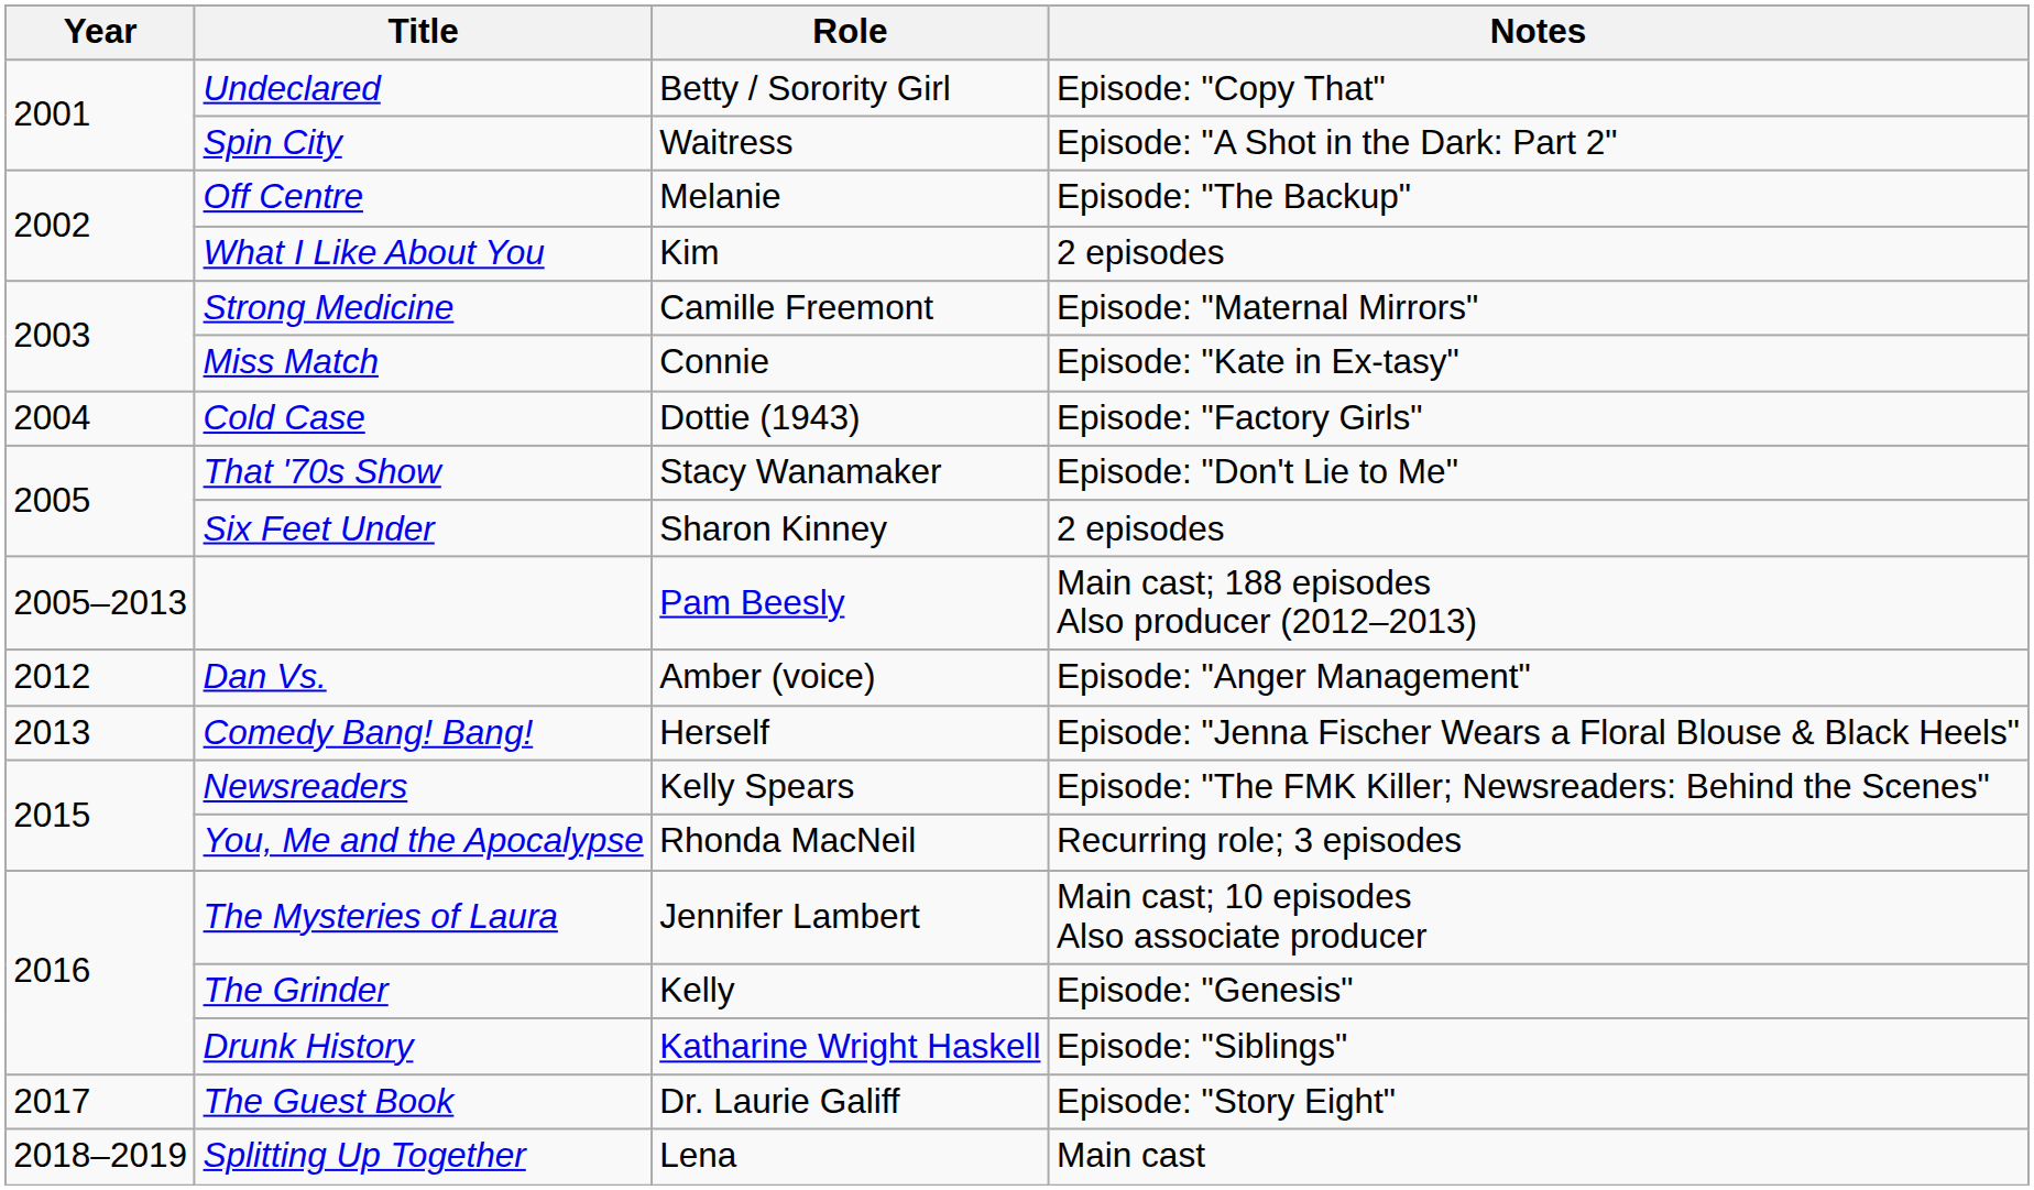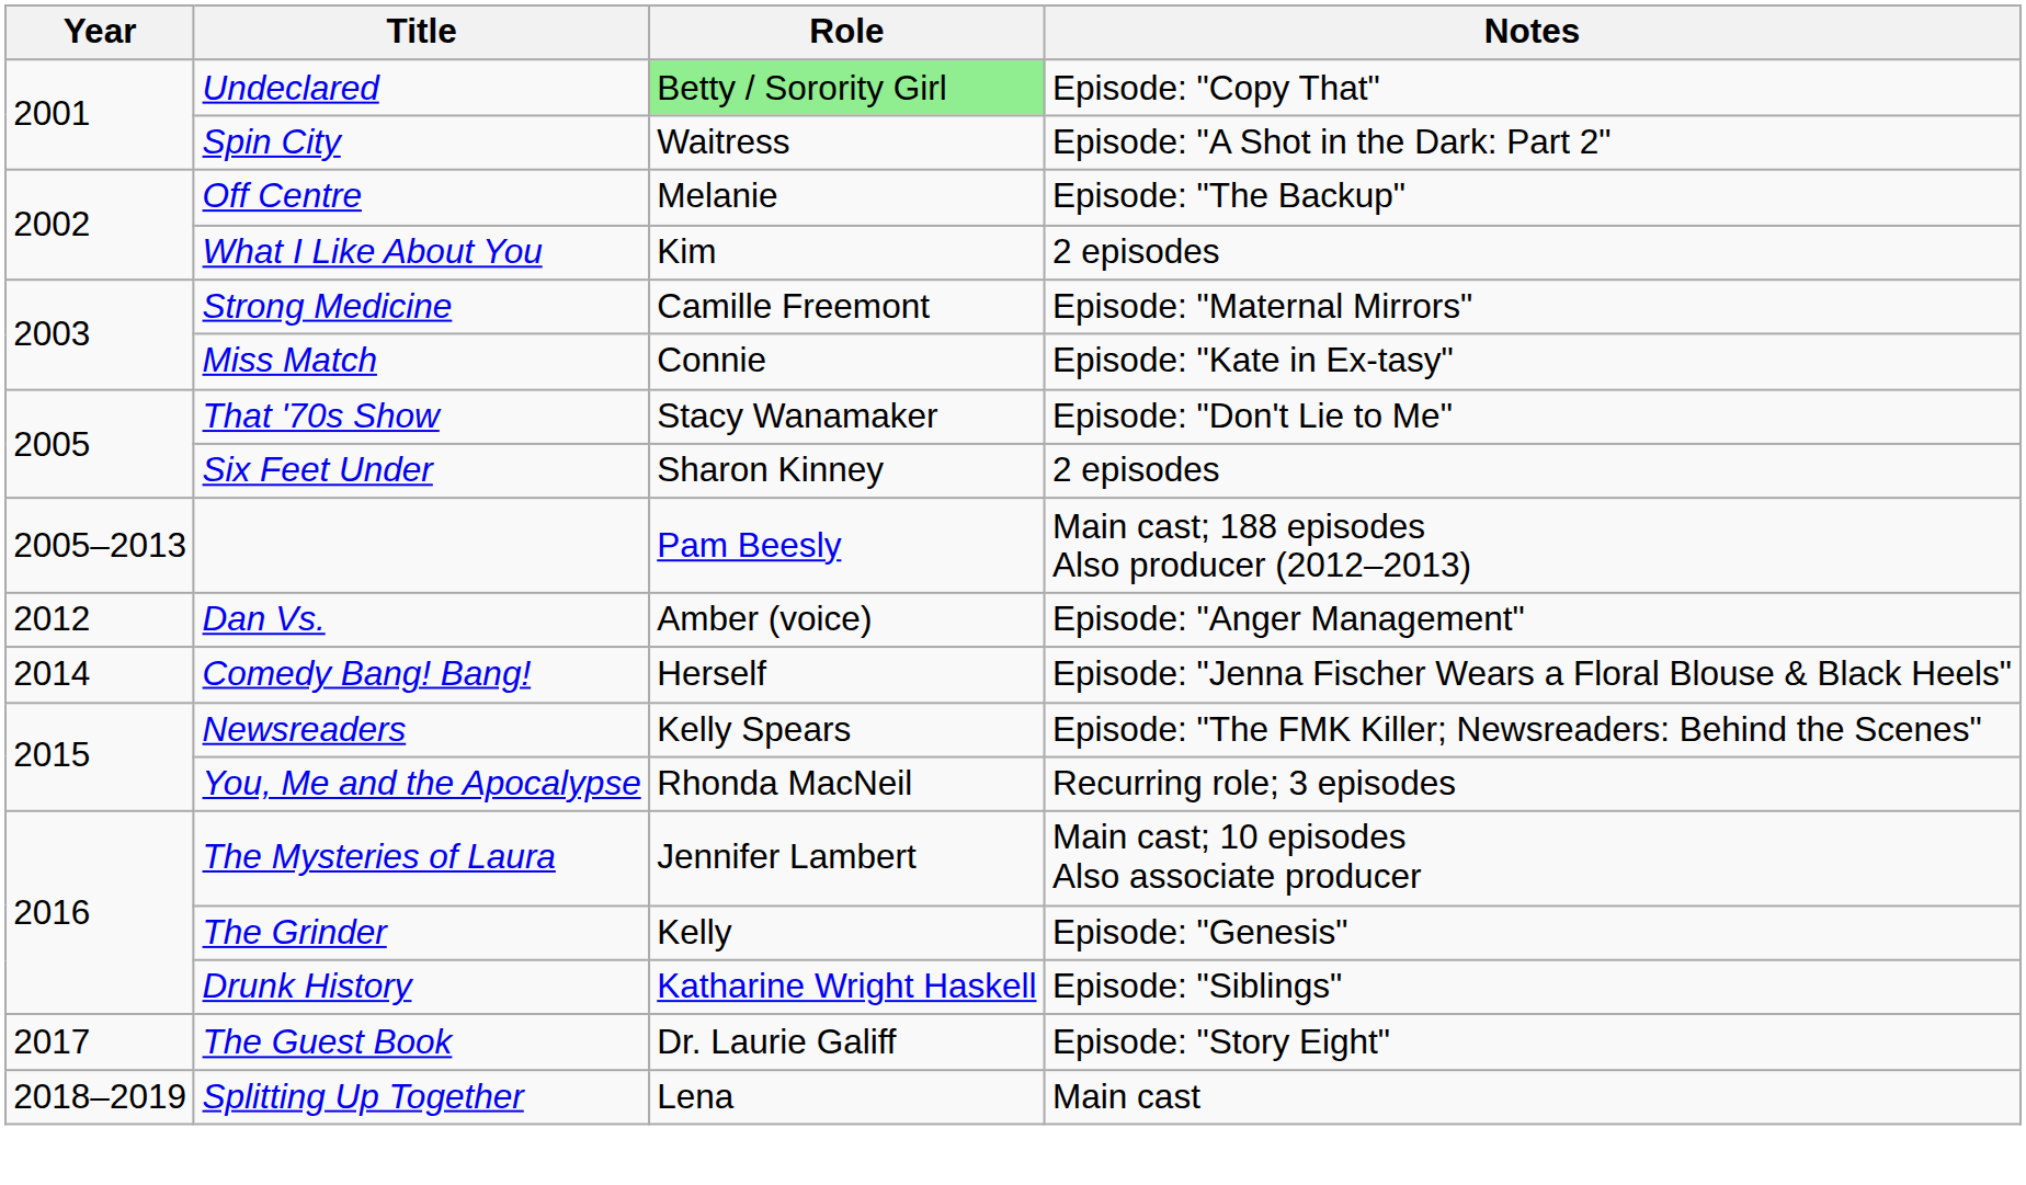Undeclared | Role: no background -> lightgreen background
- row: 2004 | Cold Case | Dottie (1943) | Episode: "Factory Girls"
Comedy Bang! Bang! | Year: 2013 -> 2014
